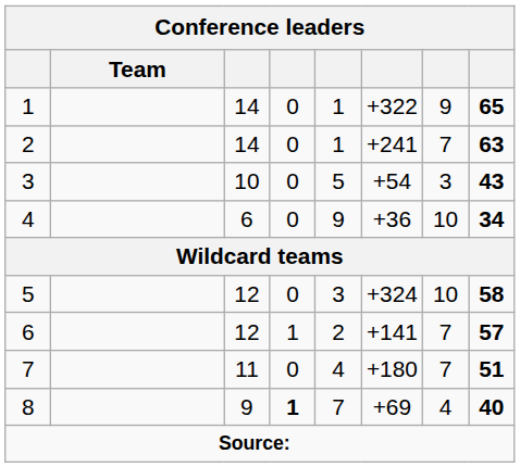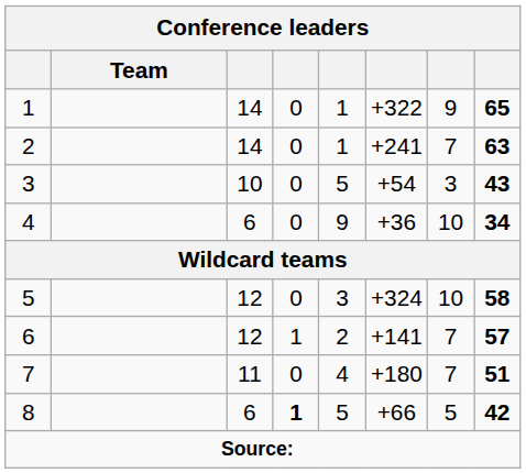8 | column 3: 9 -> 6
8 | column 5: 7 -> 5
8 | column 6: +69 -> +66
8 | column 7: 4 -> 5
8 | column 8: 40 -> 42
